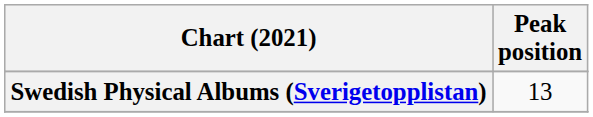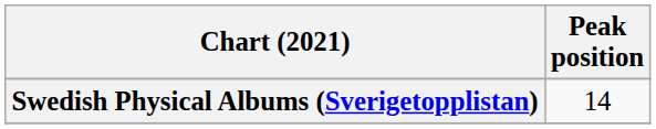Swedish Physical Albums (Sverigetopplistan) | Peak position: 13 -> 14
